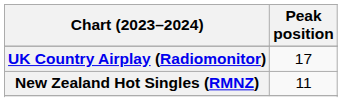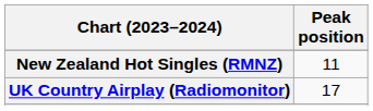rows swapped: New Zealand Hot Singles (RMNZ) <-> UK Country Airplay (Radiomonitor)
